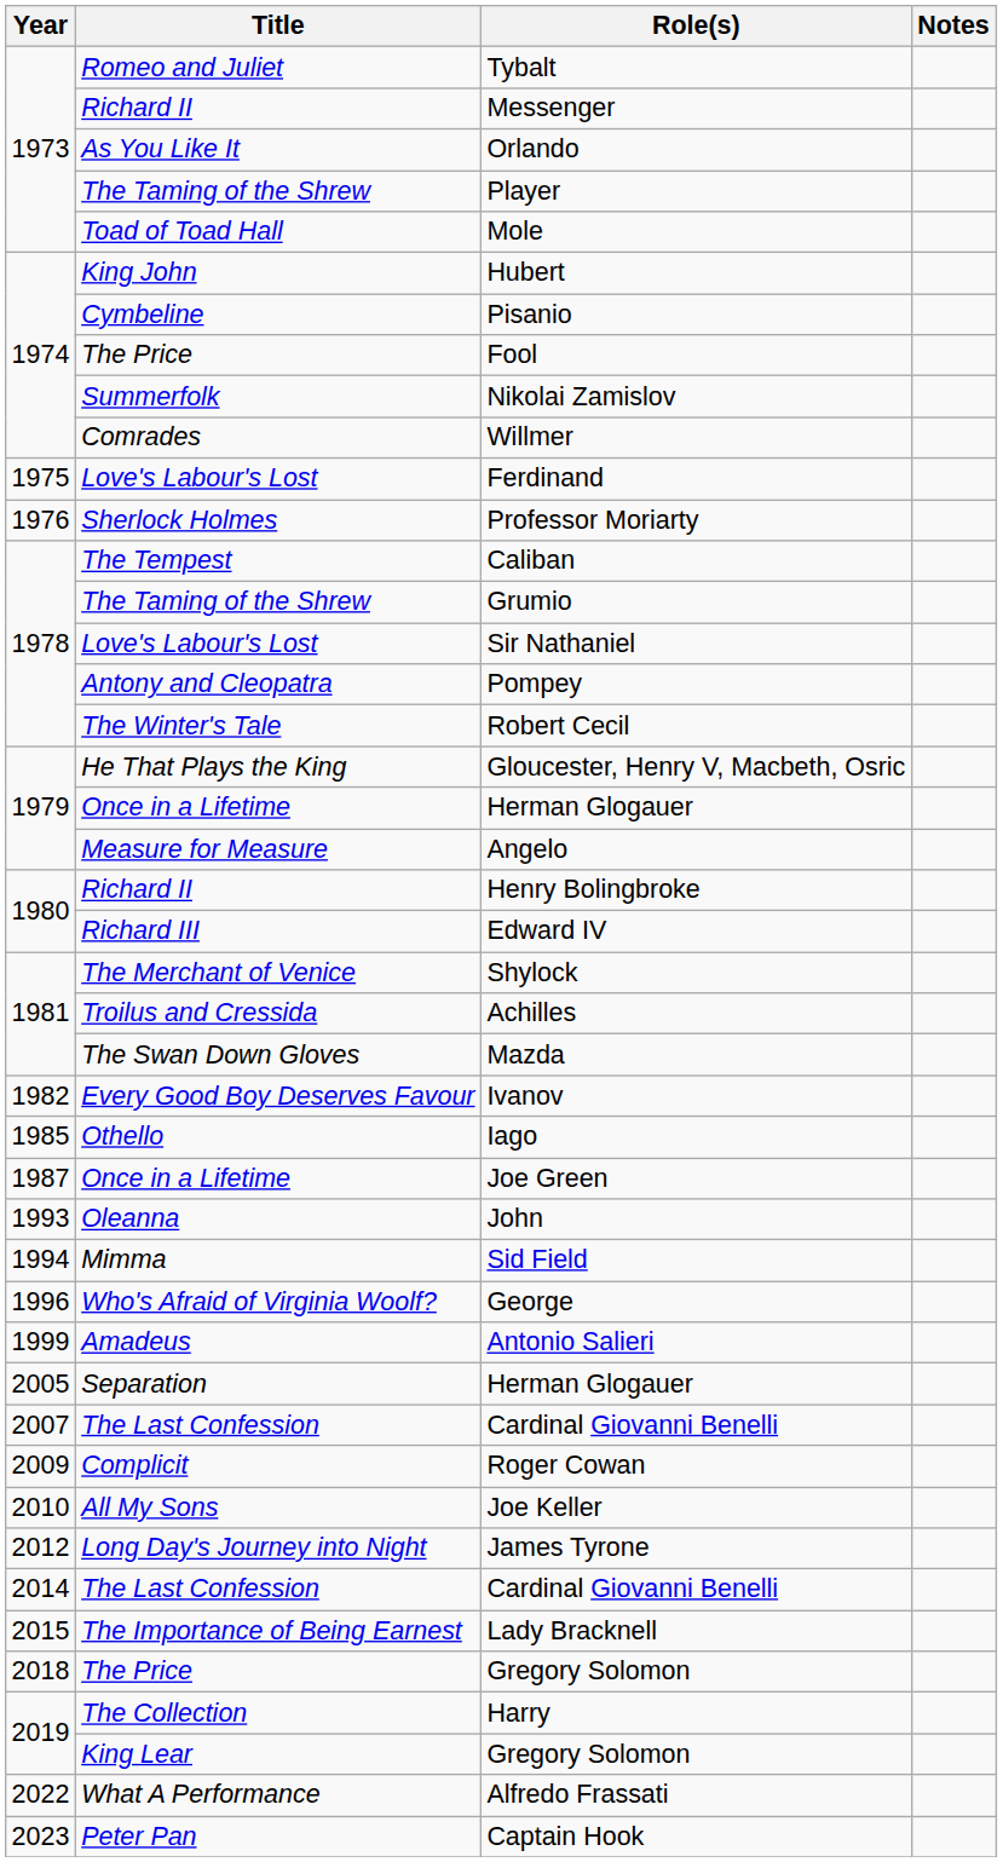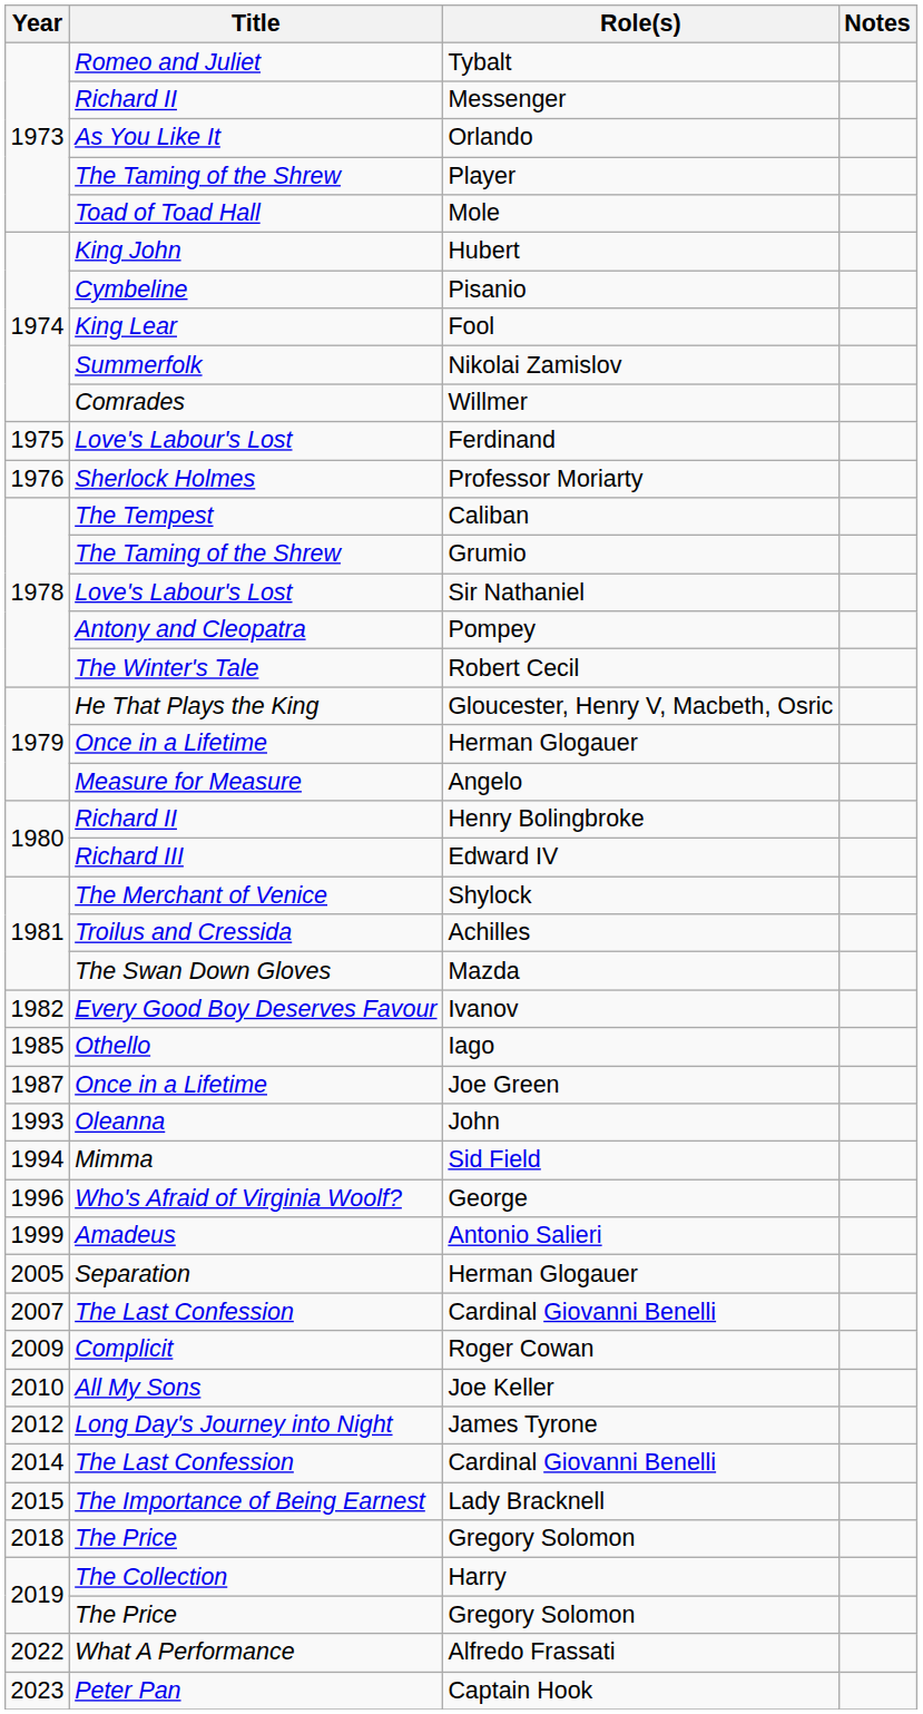Fool | Title: The Price -> King Lear
2019 / Gregory Solomon | Title: King Lear -> The Price
